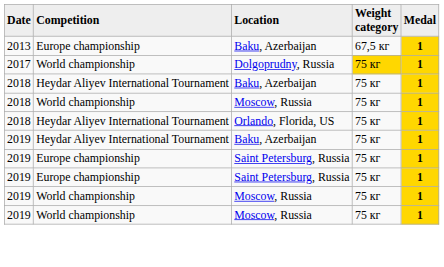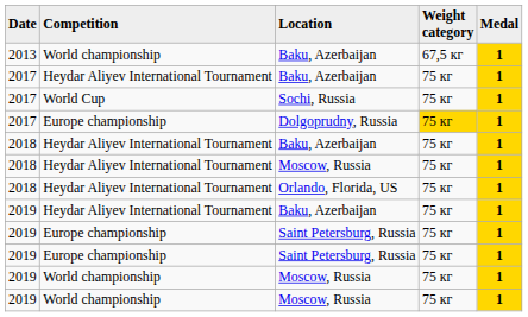2013 / Baku, Azerbaijan | Competition: Europe championship -> World championship
+ row: 2017 | Heydar Aliyev International Tournament | Baku, Azerbaijan | 75 кг | 1
+ row: 2017 | World Cup | Sochi, Russia | 75 кг | 1
Dolgoprudny, Russia | Competition: World championship -> Europe championship
2018 / Moscow, Russia | Competition: World championship -> Heydar Aliyev International Tournament
